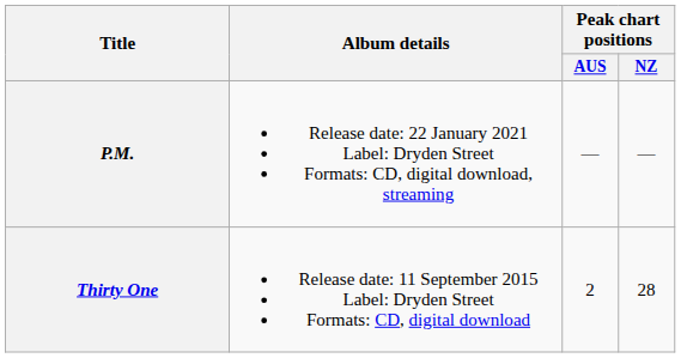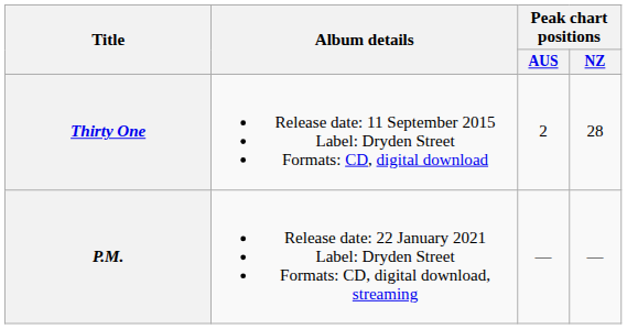rows swapped: Thirty One <-> P.M.
